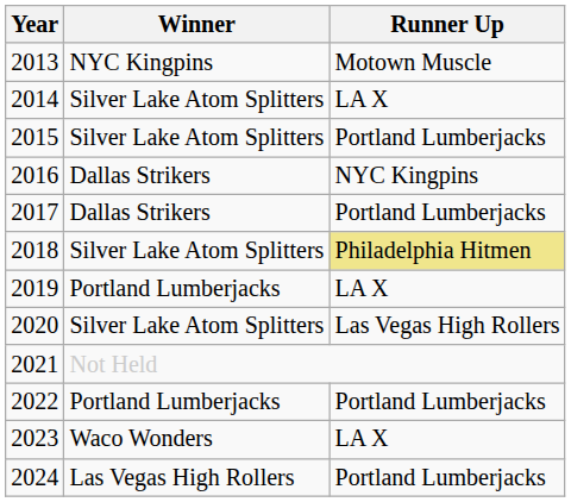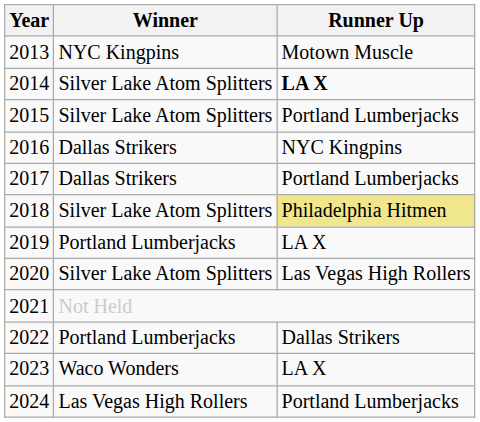2014 | Runner Up: normal -> bold
2022 | Runner Up: Portland Lumberjacks -> Dallas Strikers
